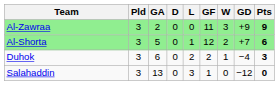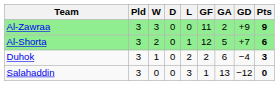columns swapped: W <-> GA
